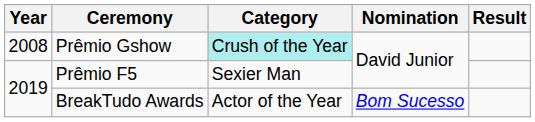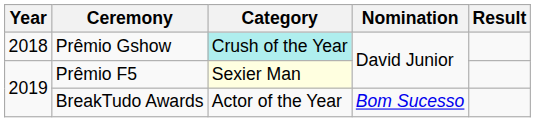Prêmio Gshow | Year: 2008 -> 2018
Prêmio F5 | Category: no background -> lightyellow background
